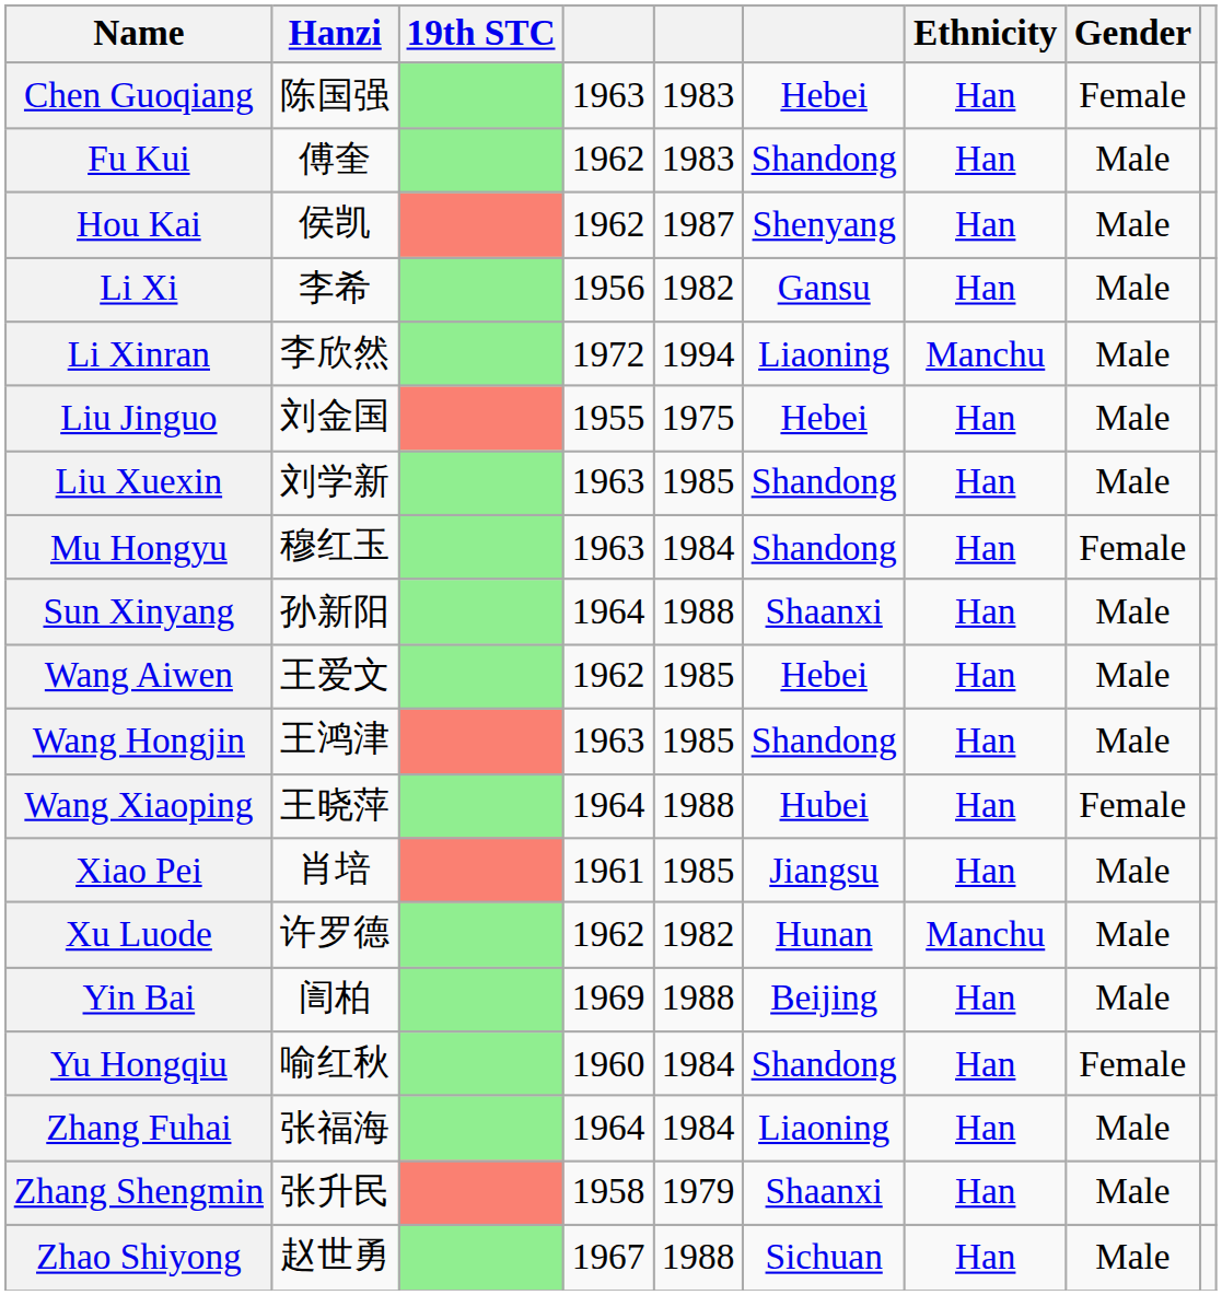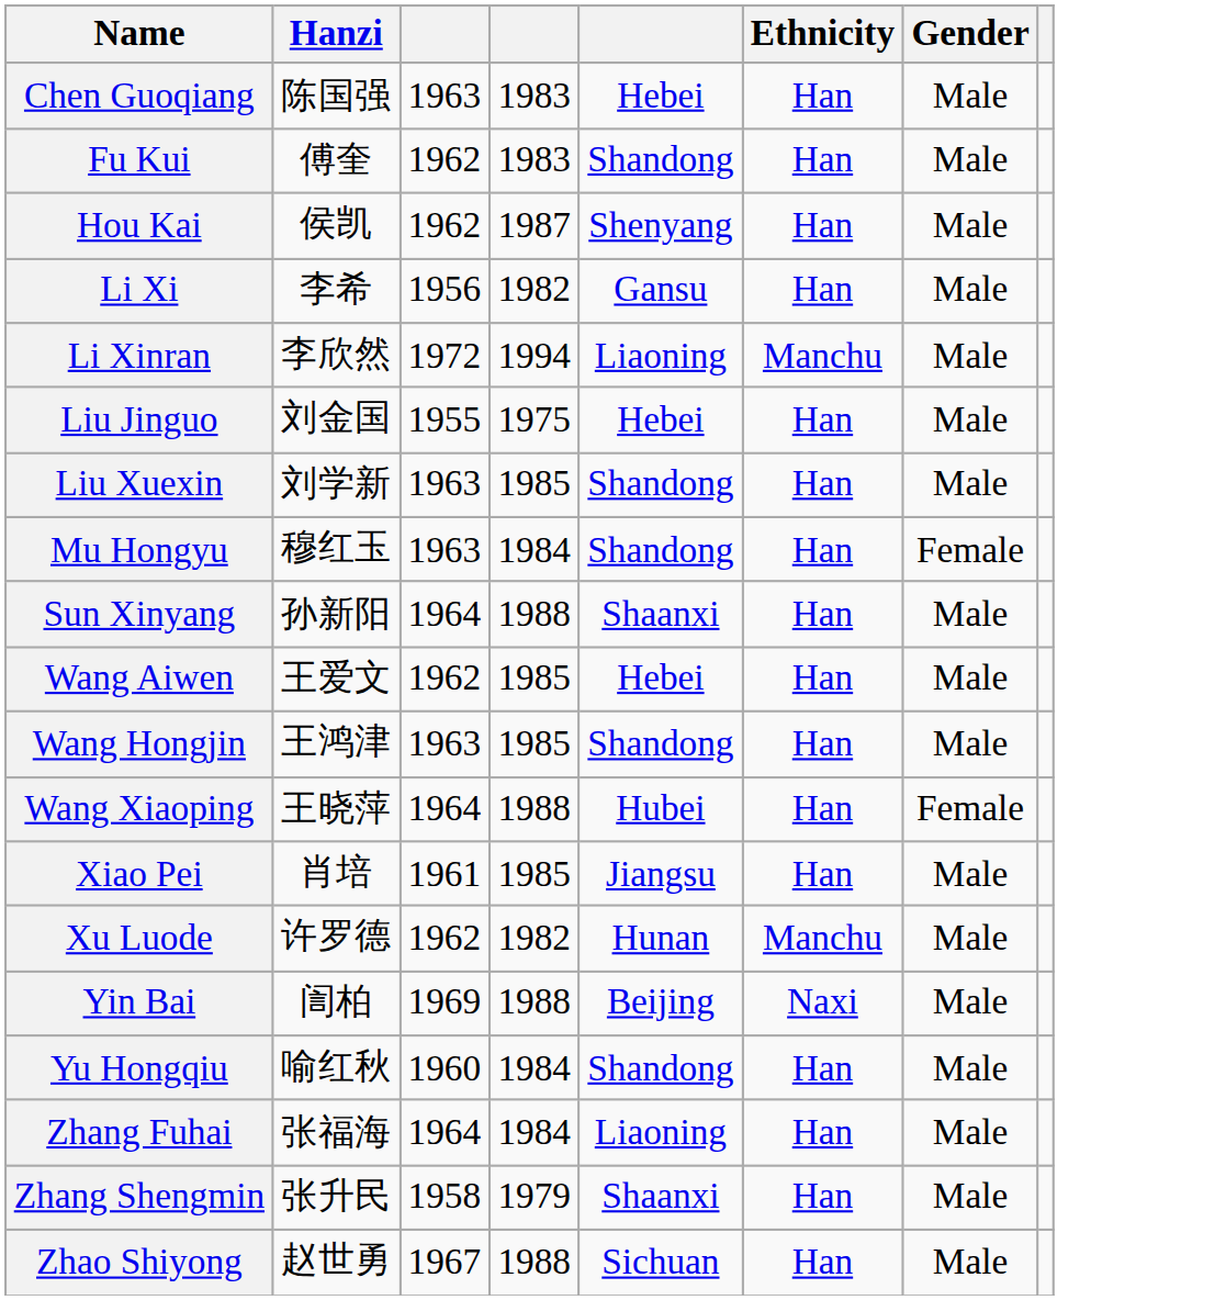- column: 19th STC
Chen Guoqiang | Gender: Female -> Male
Yin Bai | Ethnicity: Han -> Naxi
Yu Hongqiu | Gender: Female -> Male
